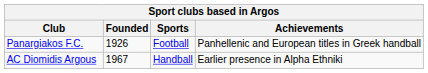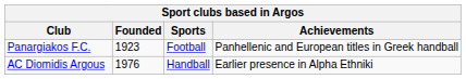Panargiakos F.C. | Founded: 1926 -> 1923
AC Diomidis Argous | Founded: 1967 -> 1976
